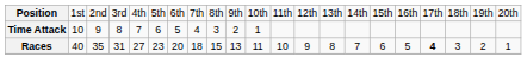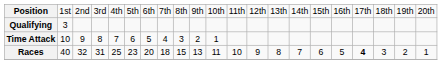+ row: Qualifying | 3
Races | column 3: 35 -> 32
Races | column 5: 27 -> 25
